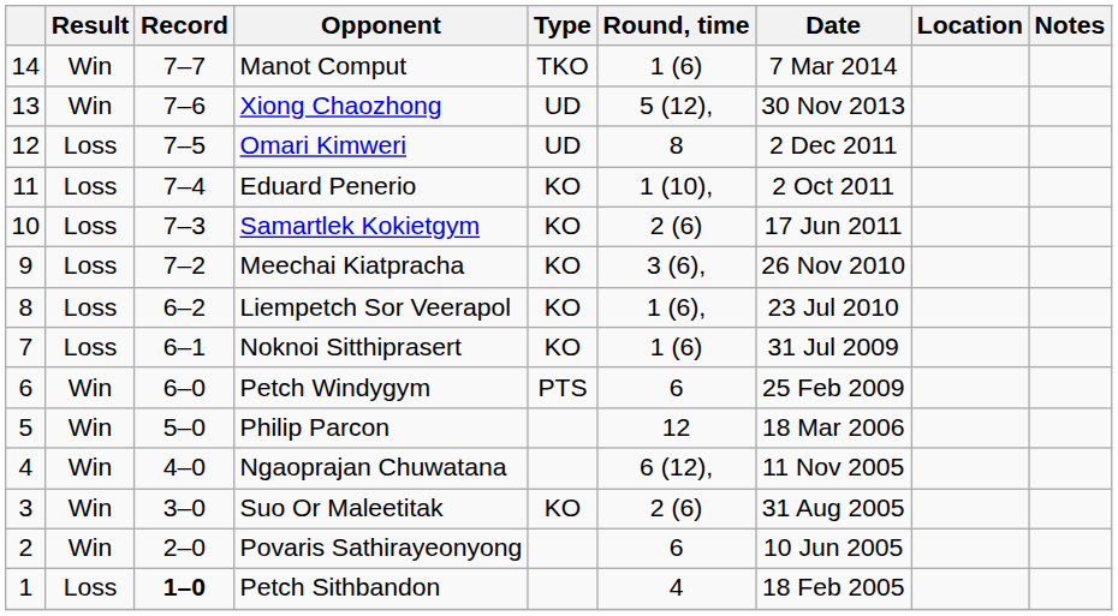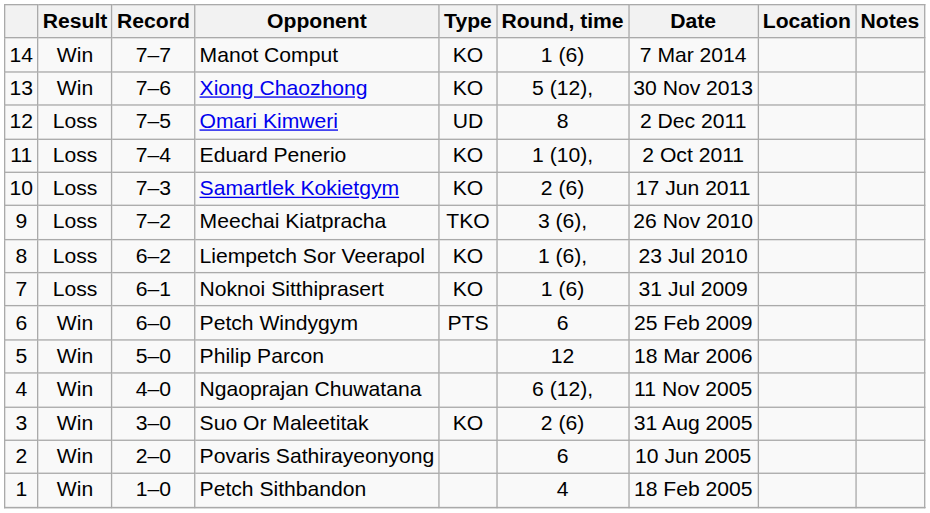Manot Comput | Type: TKO -> KO
Xiong Chaozhong | Type: UD -> KO
Meechai Kiatpracha | Type: KO -> TKO
Petch Sithbandon | Result: Loss -> Win
Petch Sithbandon | Record: bold -> normal
